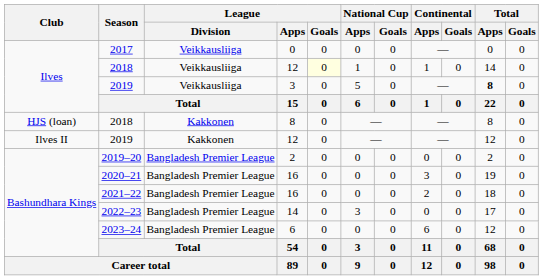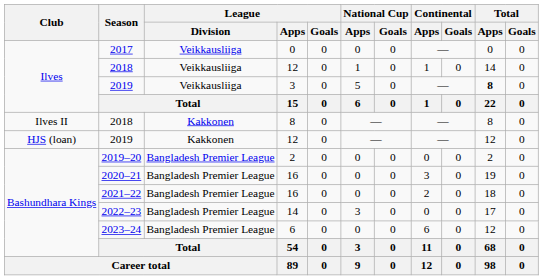2018 / 12 | League / Goals: lightyellow background -> no background
2018 / 8 | Club: HJS (loan) -> Ilves II
2019 / 12 | Club: Ilves II -> HJS (loan)
